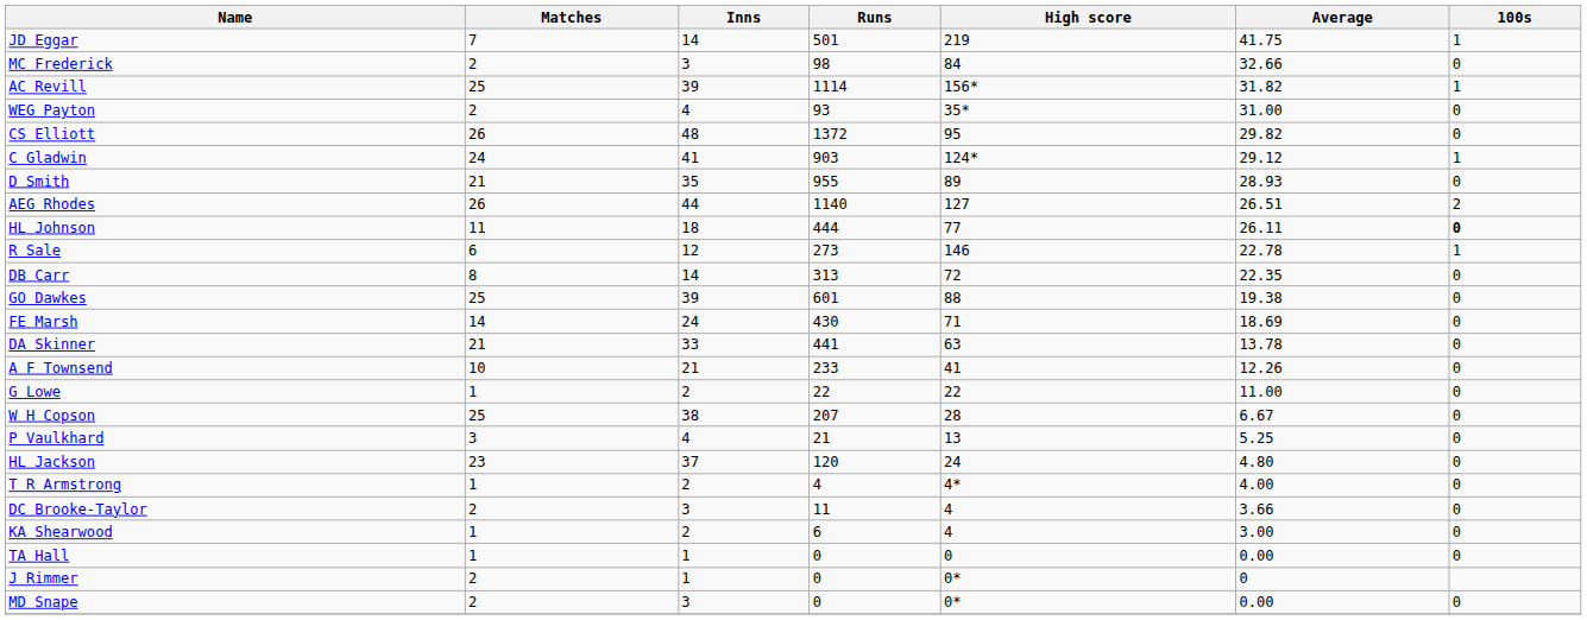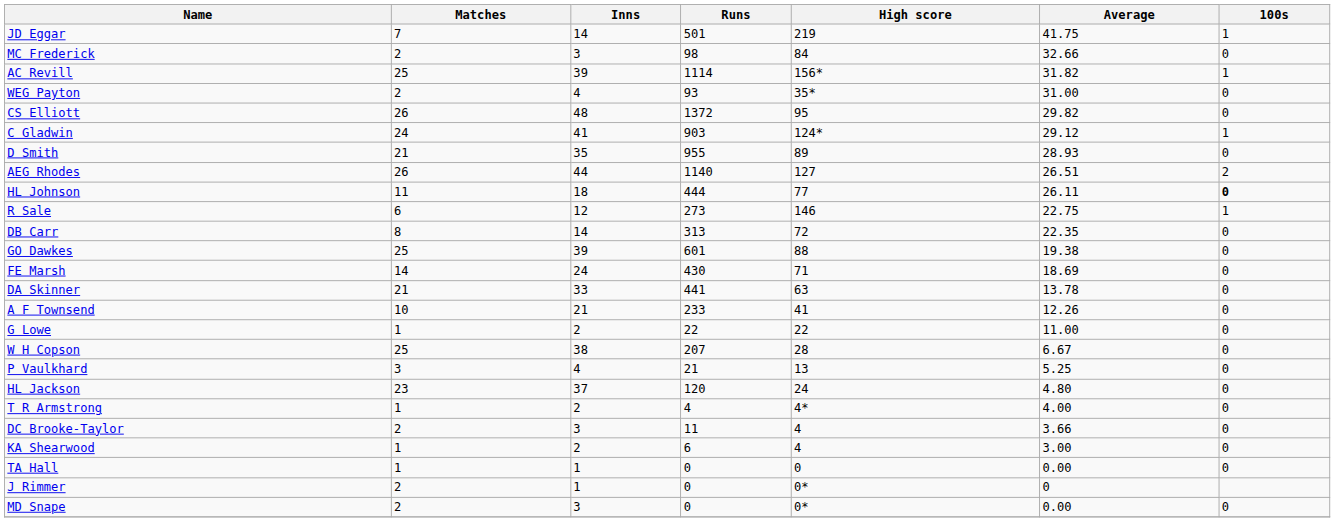R Sale | Average: 22.78 -> 22.75
